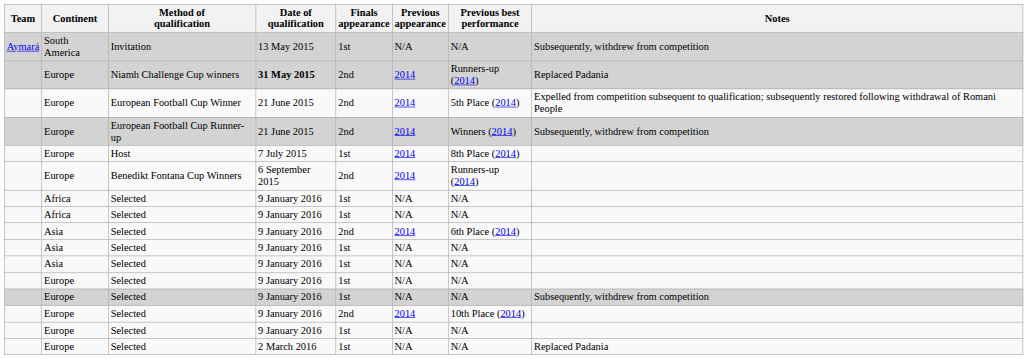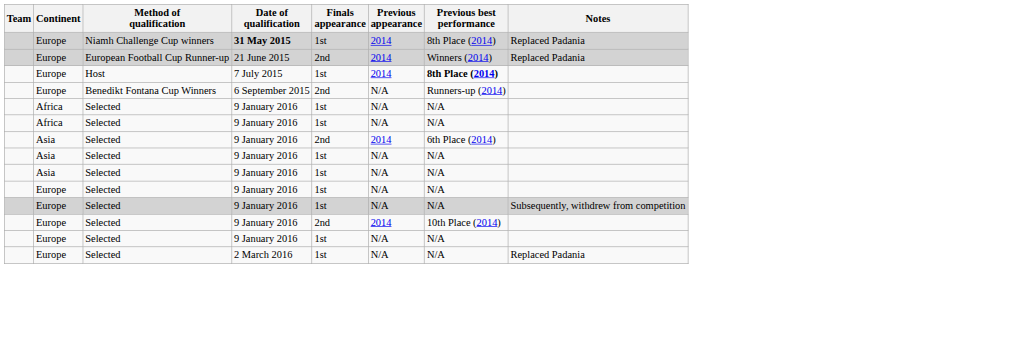- row: Aymará | South America | Invitation | 13 May 2015 | 1st | N/A | N/A | Subsequently, withdrew from competition
Niamh Challenge Cup winners | Finals appearance: 2nd -> 1st
Niamh Challenge Cup winners | Previous best performance: Runners-up (2014) -> 8th Place (2014)
- row: Europe | European Football Cup Winner | 21 June 2015 | 2nd | 2014 | 5th Place (2014) | Expelled from competition subsequent to qualification; subsequently restored following withdrawal of Romani People
European Football Cup Runner-up | Notes: Subsequently, withdrew from competition -> Replaced Padania
Host | Previous best performance: normal -> bold
Benedikt Fontana Cup Winners | Previous appearance: 2014 -> N/A
